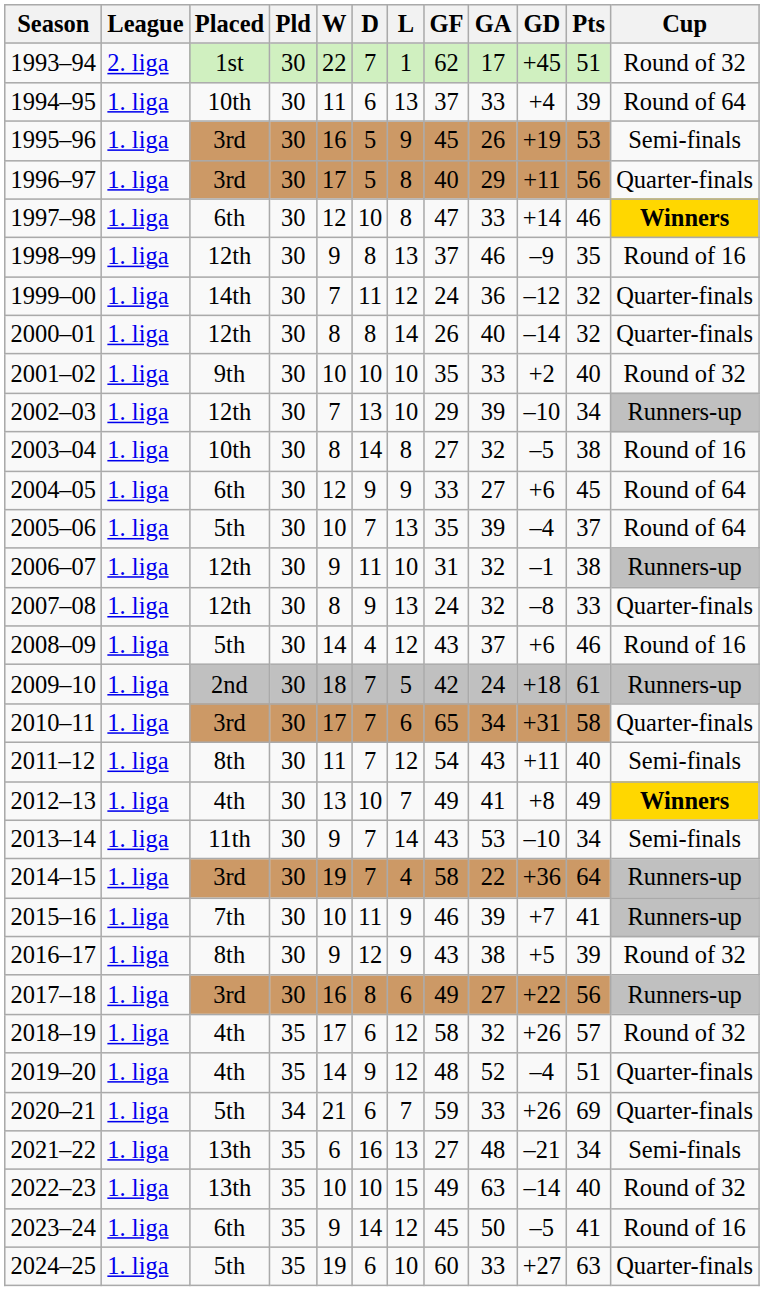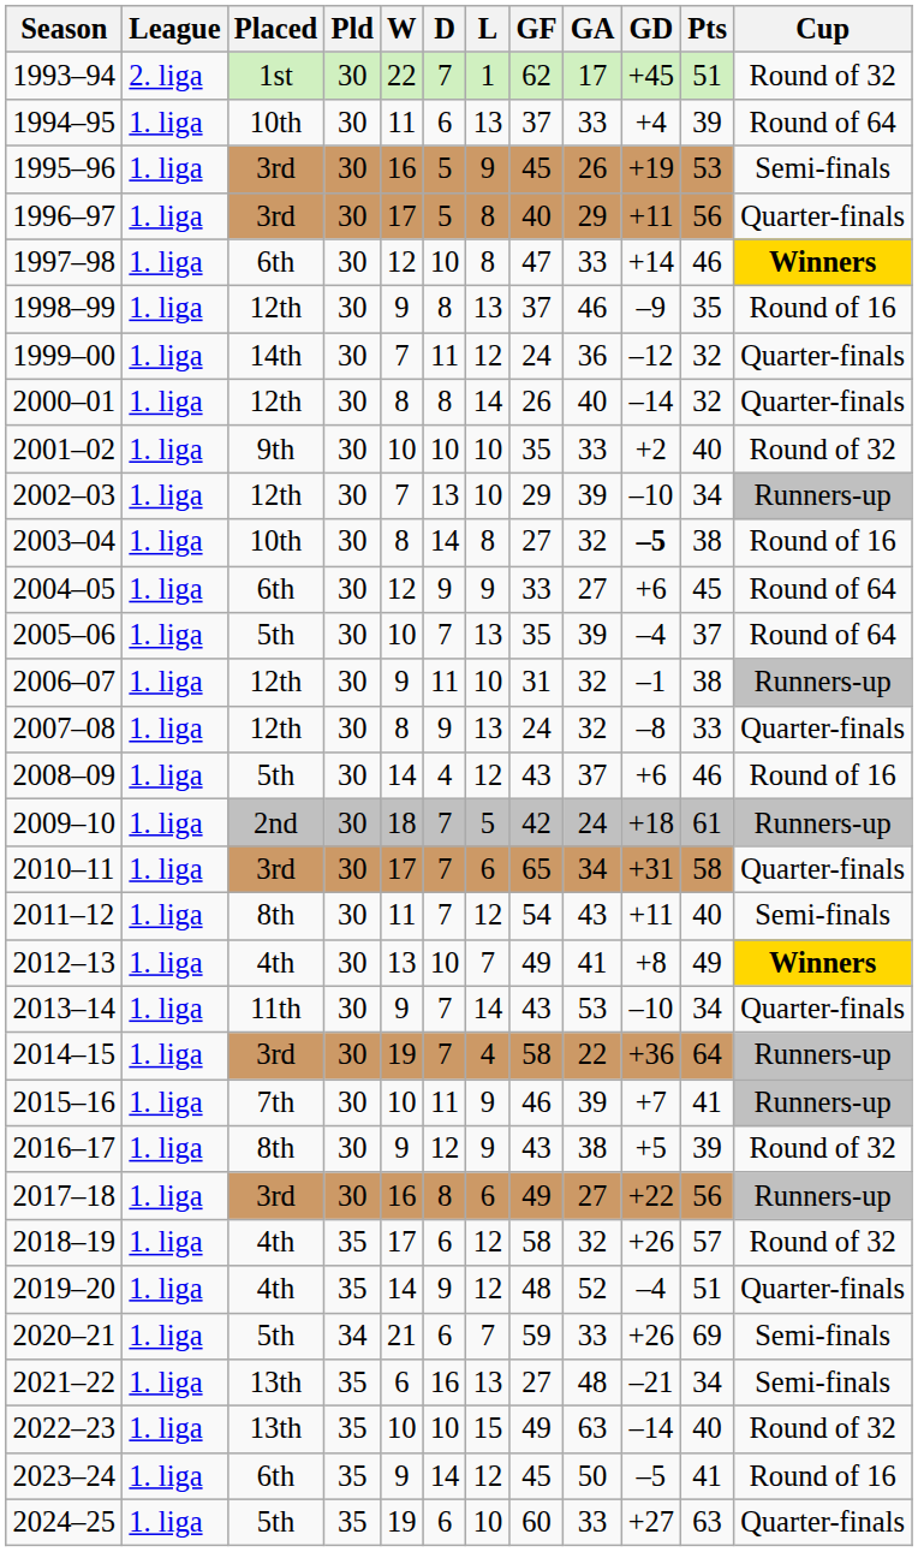2003–04 | GD: normal -> bold
2013–14 | Cup: Semi-finals -> Quarter-finals
2020–21 | Cup: Quarter-finals -> Semi-finals
